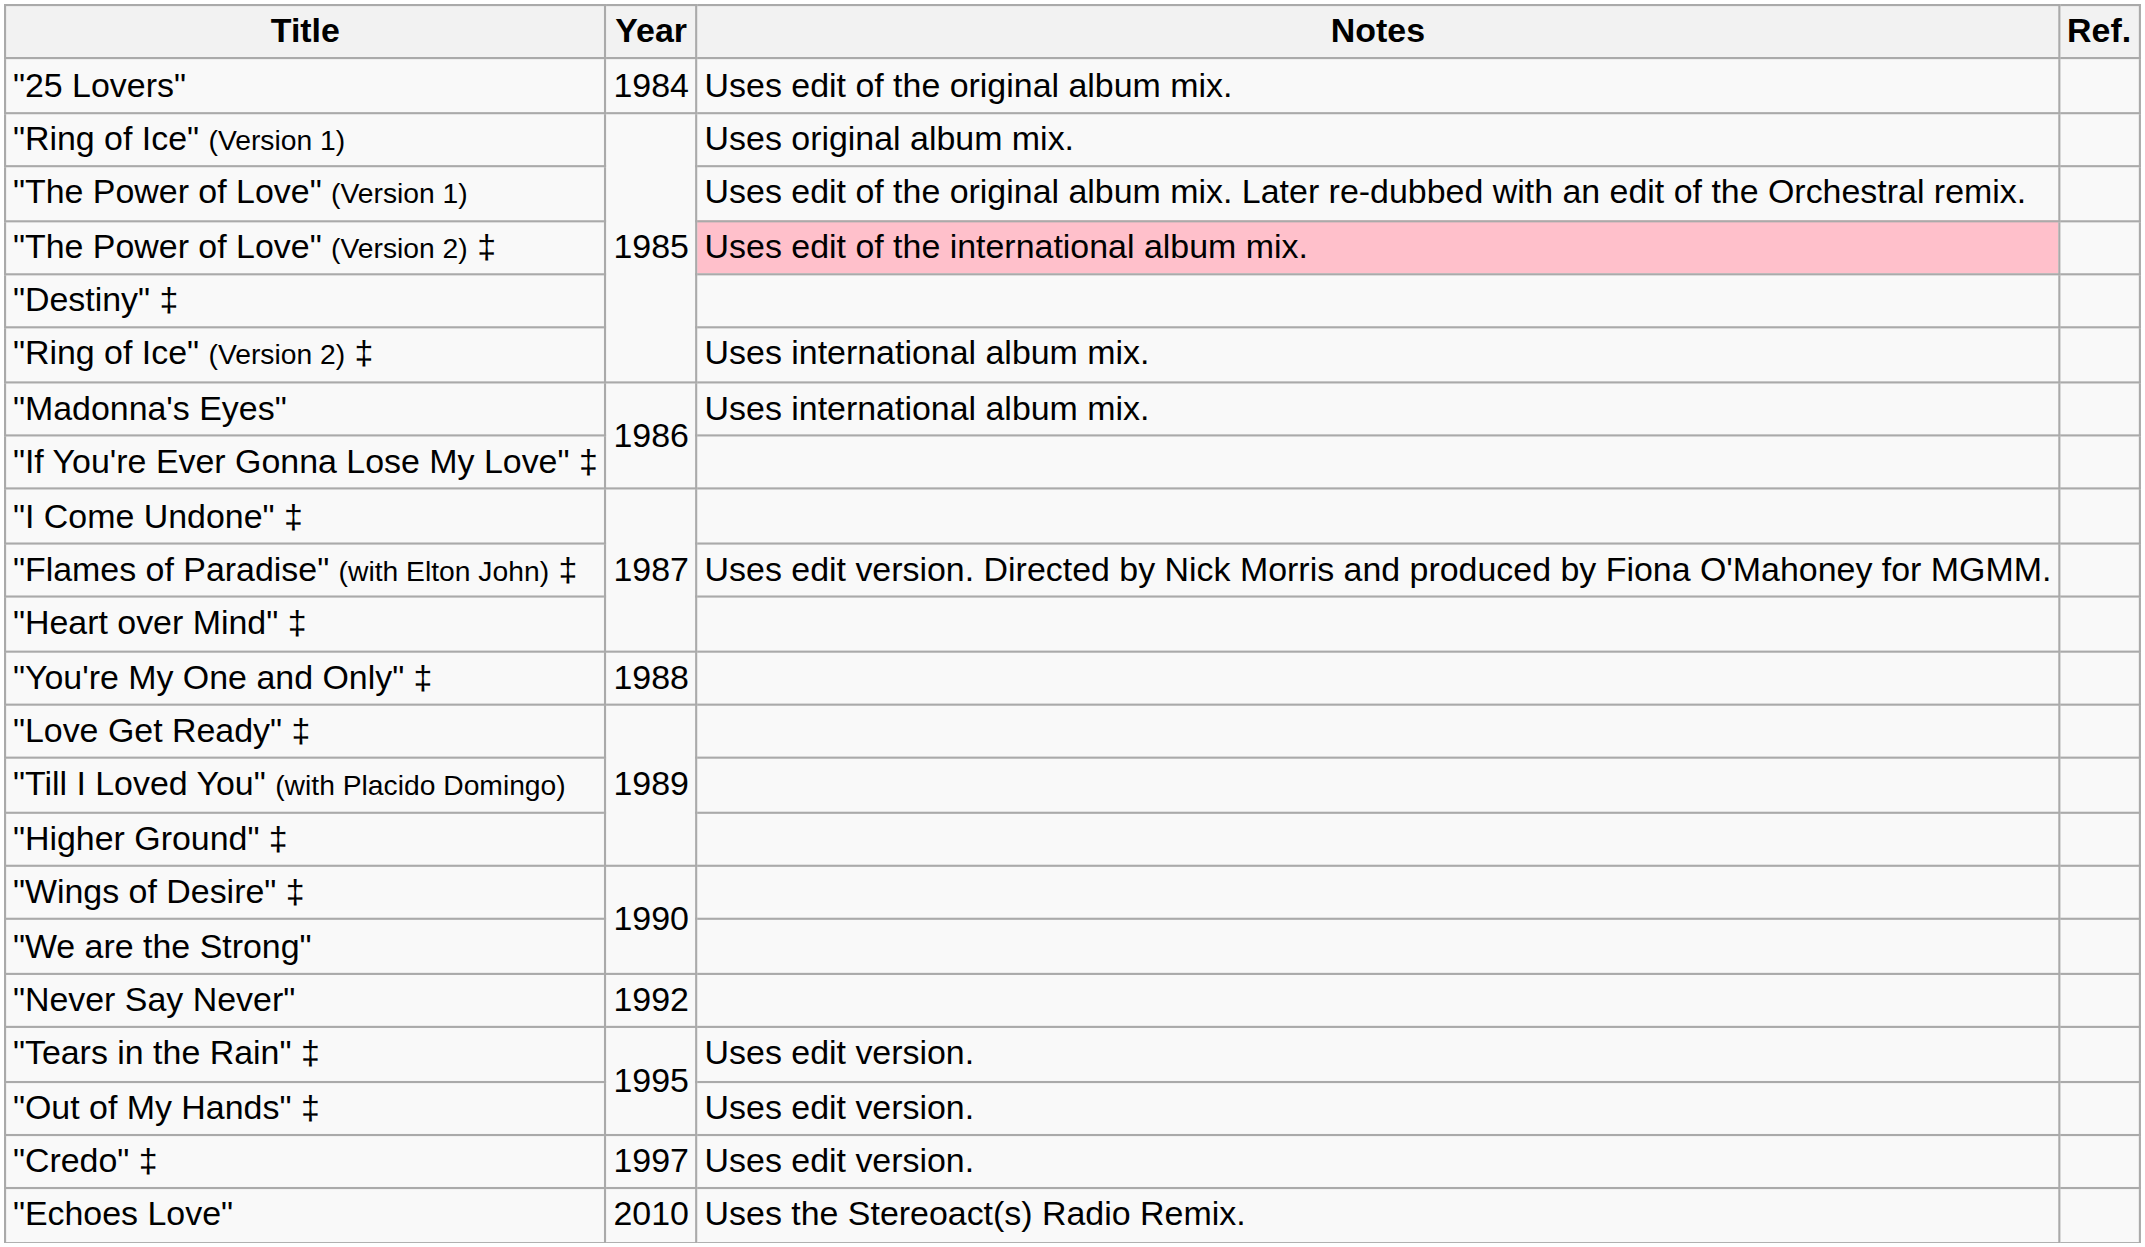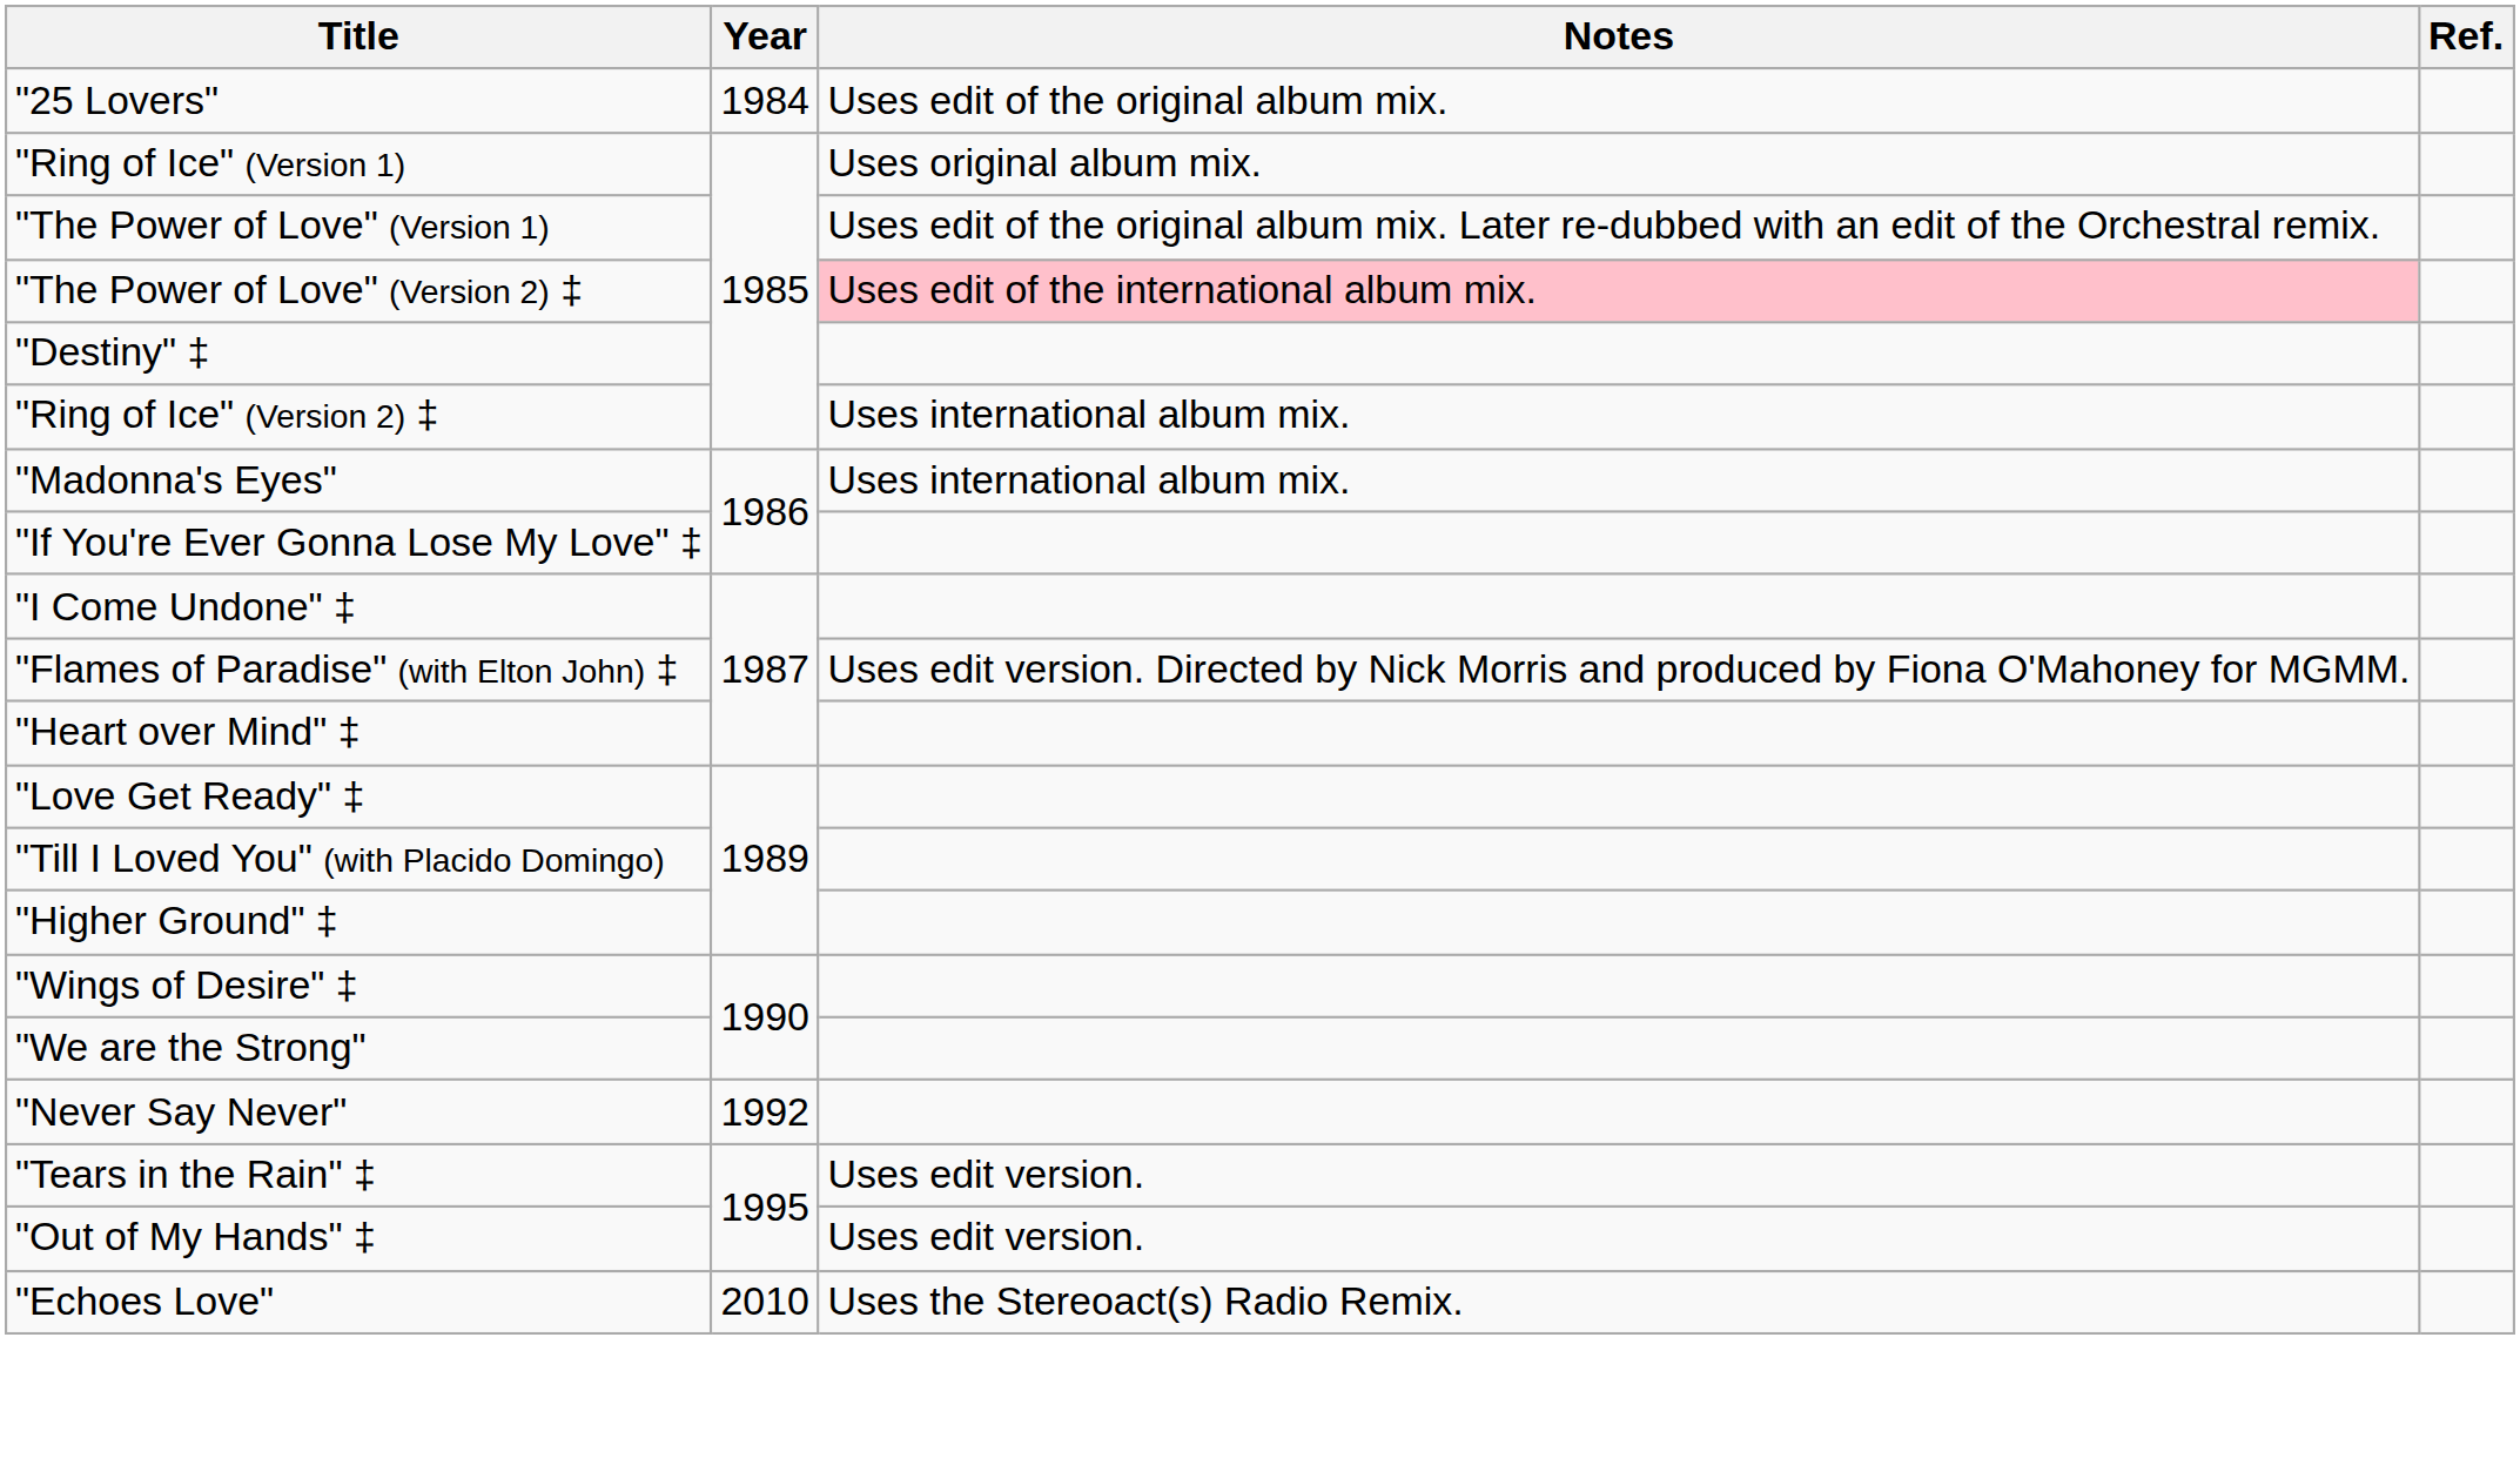- row: "You're My One and Only" ‡ | 1988
- row: "Credo" ‡ | 1997 | Uses edit version.
